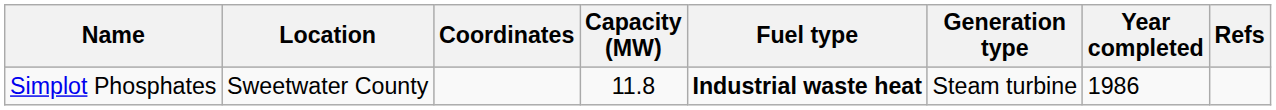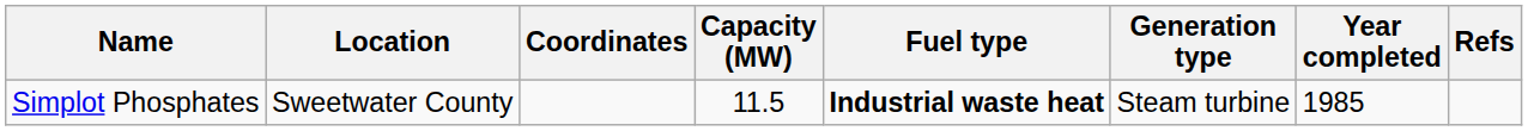Simplot Phosphates | Capacity (MW): 11.8 -> 11.5
Simplot Phosphates | Year completed: 1986 -> 1985
